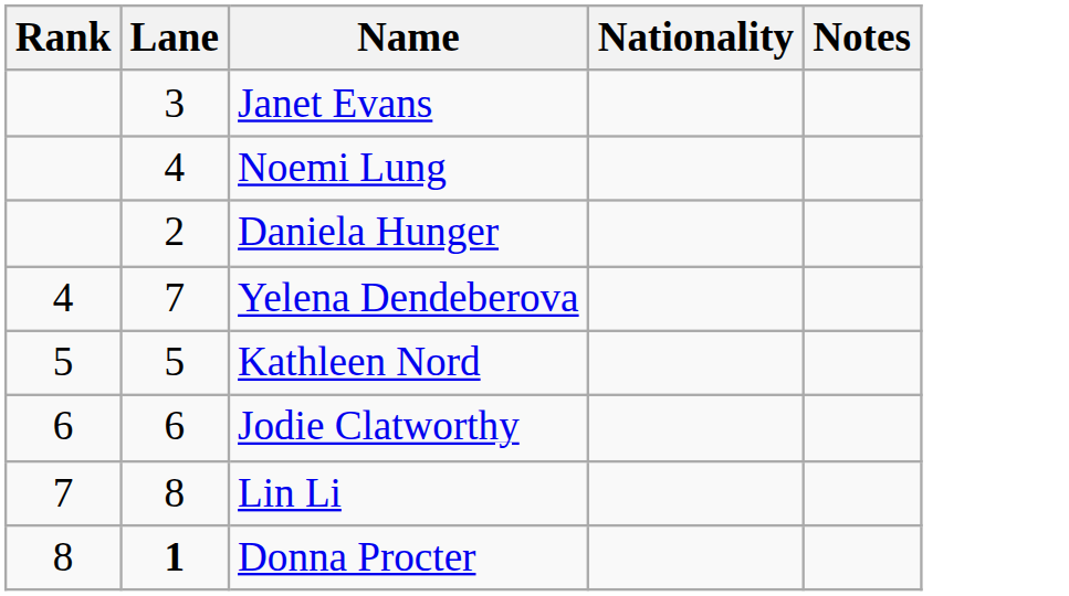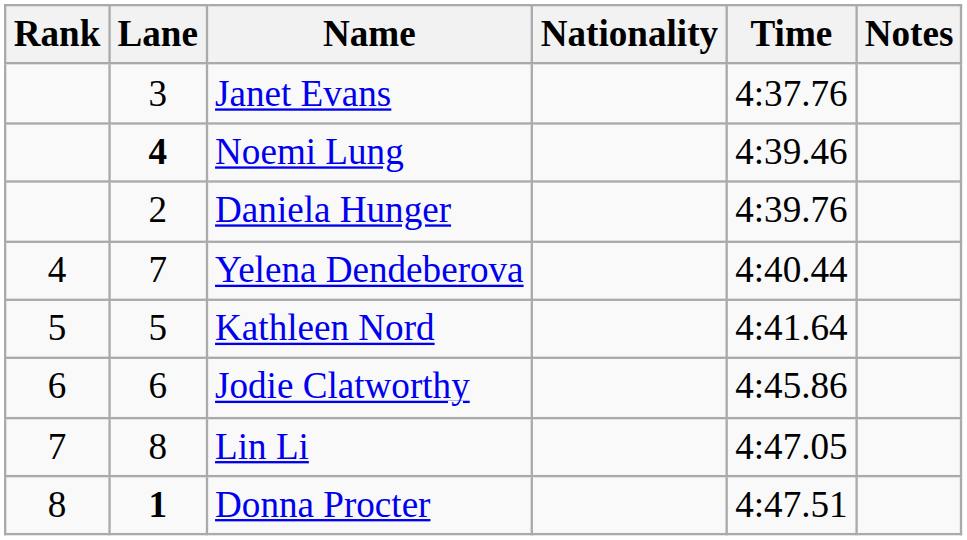+ column: Time | 4:37.76 | 4:39.46 | 4:39.76 | 4:40.44 | 4:41.64 | 4:45.86 | 4:47.05 | 4:47.51
Noemi Lung | Lane: normal -> bold
